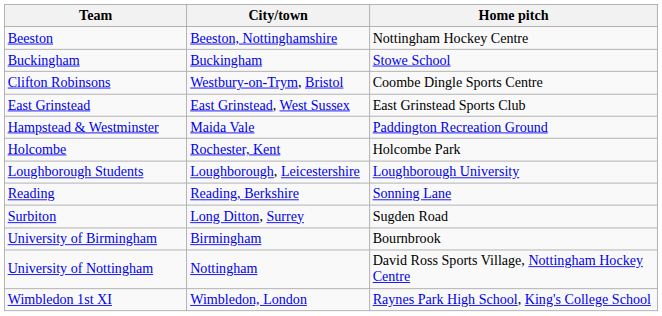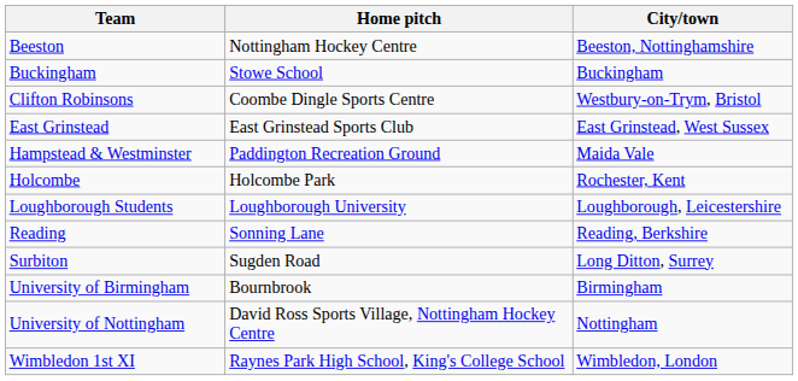columns swapped: City/town <-> Home pitch
